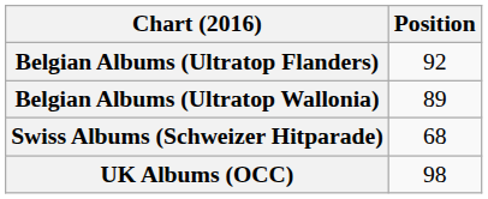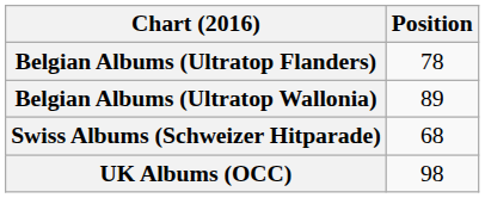Belgian Albums (Ultratop Flanders) | Position: 92 -> 78
